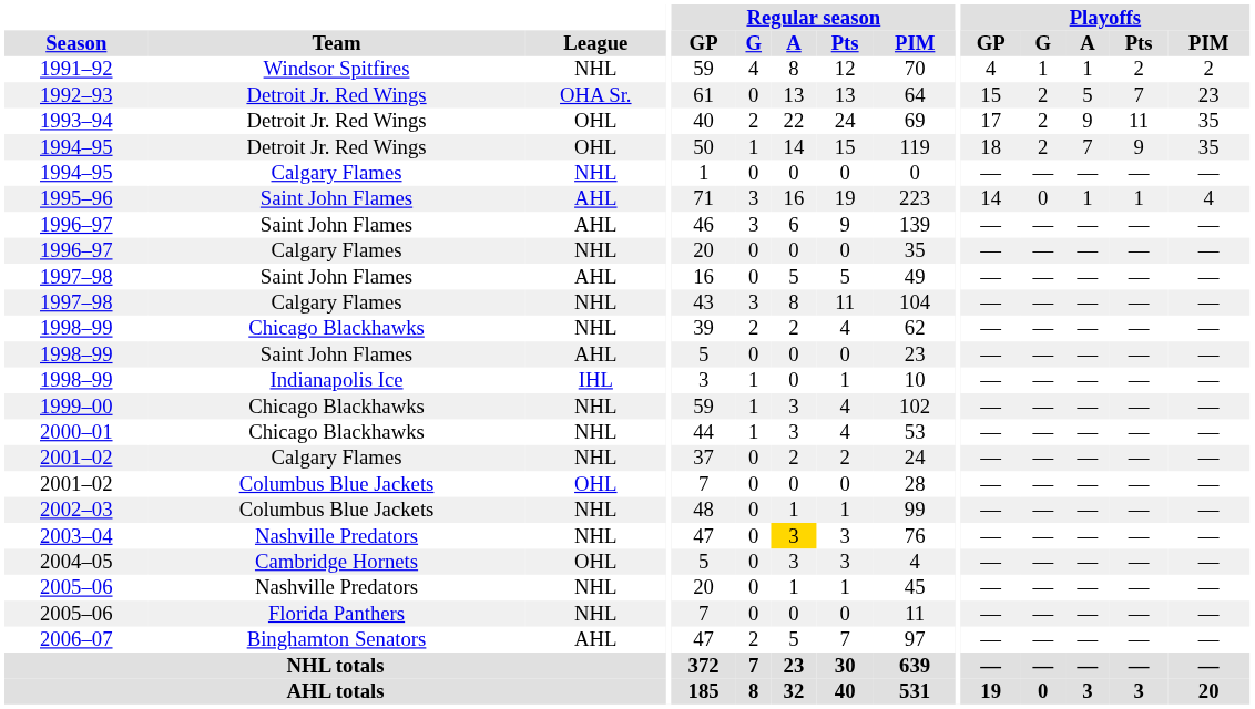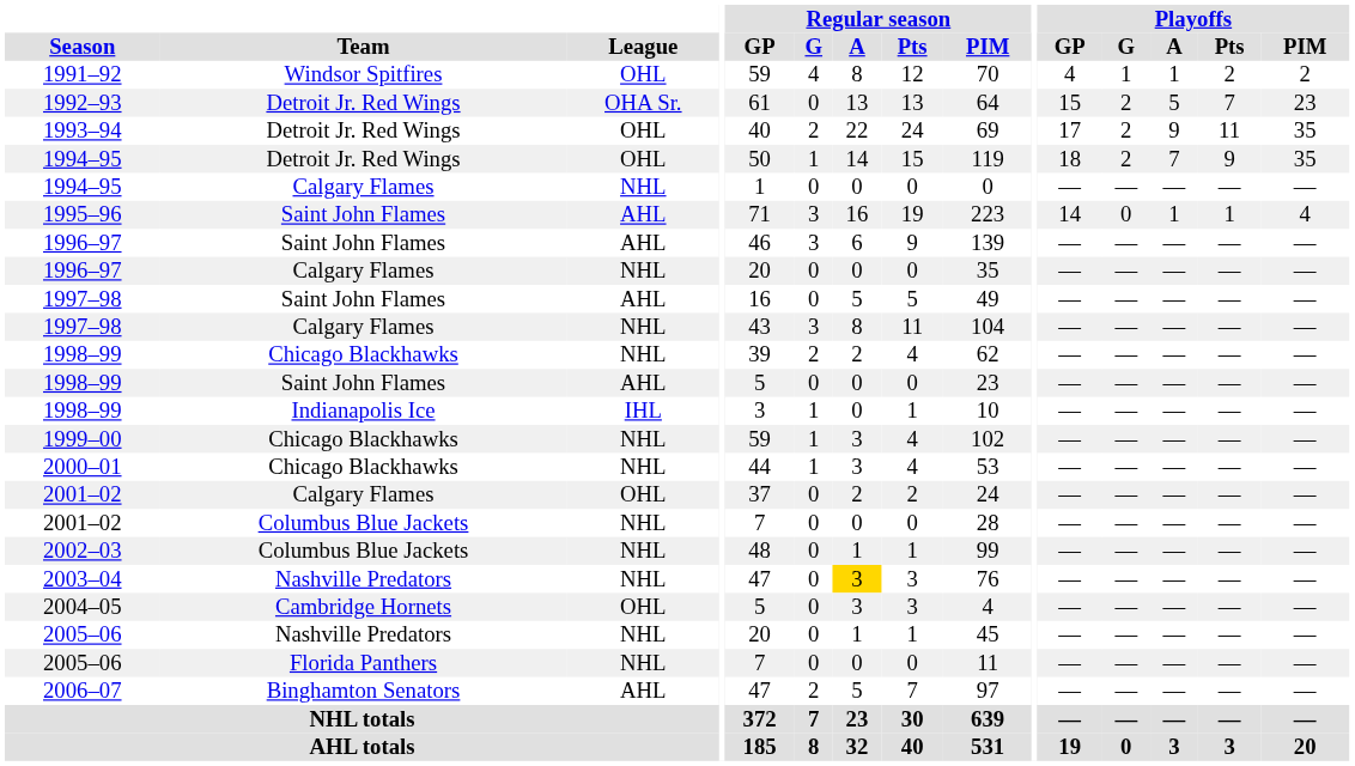1991–92 | League: NHL -> OHL
2001–02 / Calgary Flames | League: NHL -> OHL
2001–02 / Columbus Blue Jackets | League: OHL -> NHL
